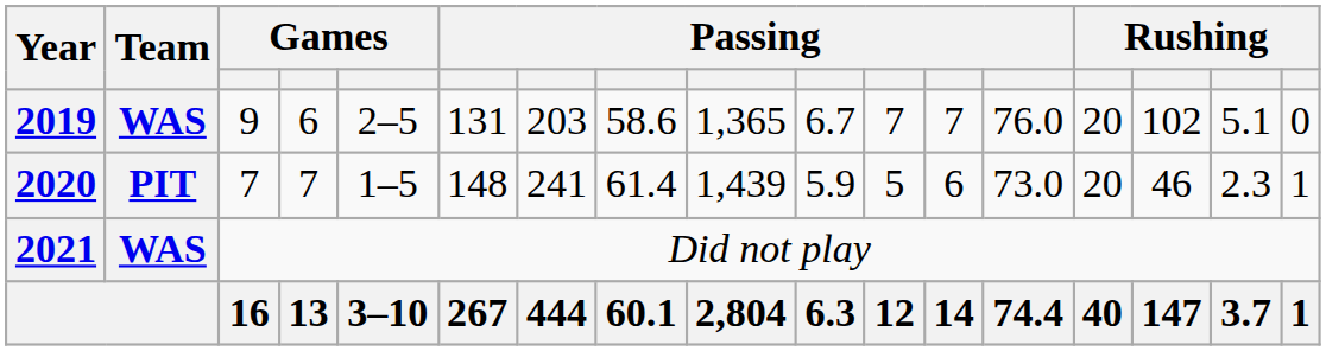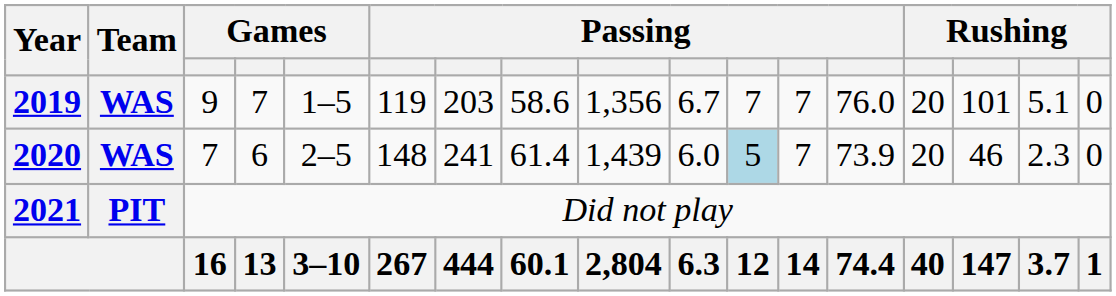2019 | column 4: 6 -> 7
2019 | column 5: 2–5 -> 1–5
2019 | column 6: 131 -> 119
2019 | column 9: 1,365 -> 1,356
2019 | column 15: 102 -> 101
2020 | Team: PIT -> WAS
2020 | column 4: 7 -> 6
2020 | column 5: 1–5 -> 2–5
2020 | column 10: 5.9 -> 6.0
2020 | column 11: no background -> lightblue background
2020 | column 12: 6 -> 7
2020 | column 13: 73.0 -> 73.9
2020 | column 17: 1 -> 0
2021 | Team: WAS -> PIT
